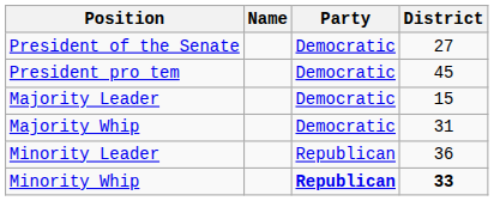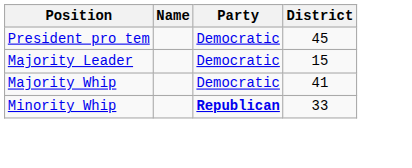- row: President of the Senate | Democratic | 27
Majority Whip | District: 31 -> 41
- row: Minority Leader | Republican | 36
Minority Whip | District: bold -> normal
